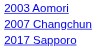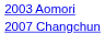- row: 2017 Sapporo
